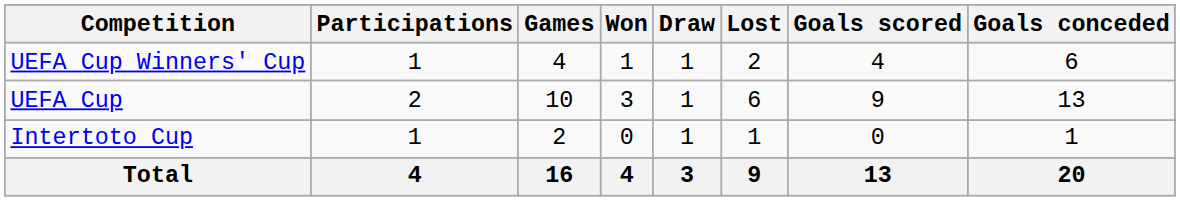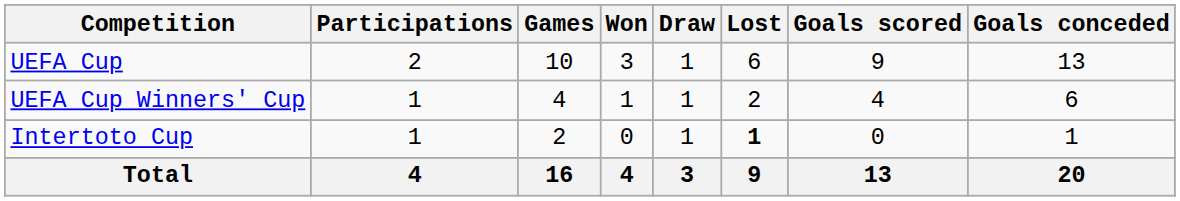rows swapped: UEFA Cup Winners' Cup <-> UEFA Cup
Intertoto Cup | Lost: normal -> bold
